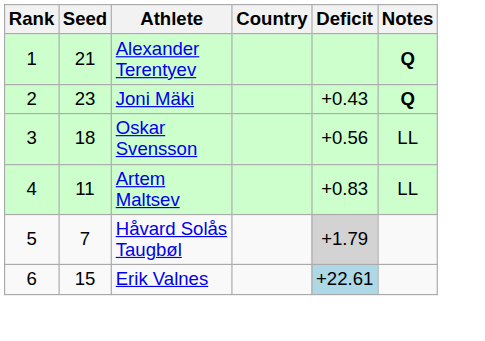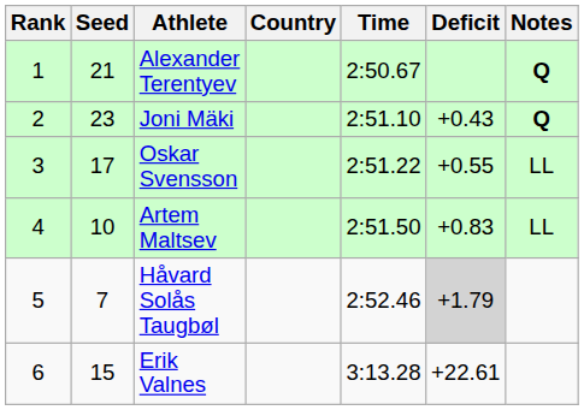+ column: Time | 2:50.67 | 2:51.10 | 2:51.22 | 2:51.50 | 2:52.46 | 3:13.28
Oskar Svensson | Seed: 18 -> 17
Oskar Svensson | Deficit: +0.56 -> +0.55
Artem Maltsev | Seed: 11 -> 10
Erik Valnes | Deficit: lightblue background -> no background
